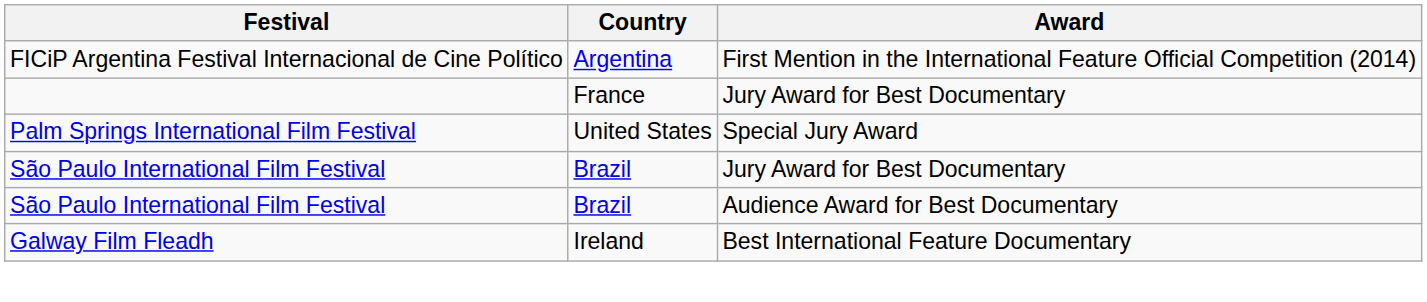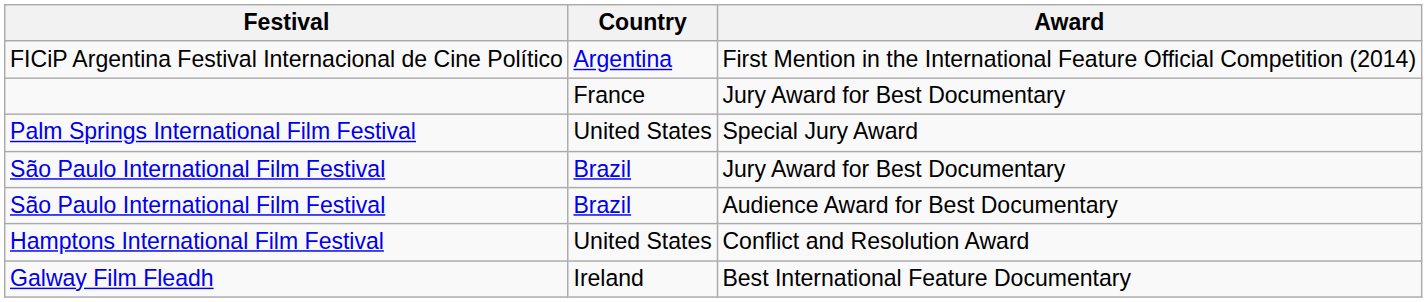+ row: Hamptons International Film Festival | United States | Conflict and Resolution Award
